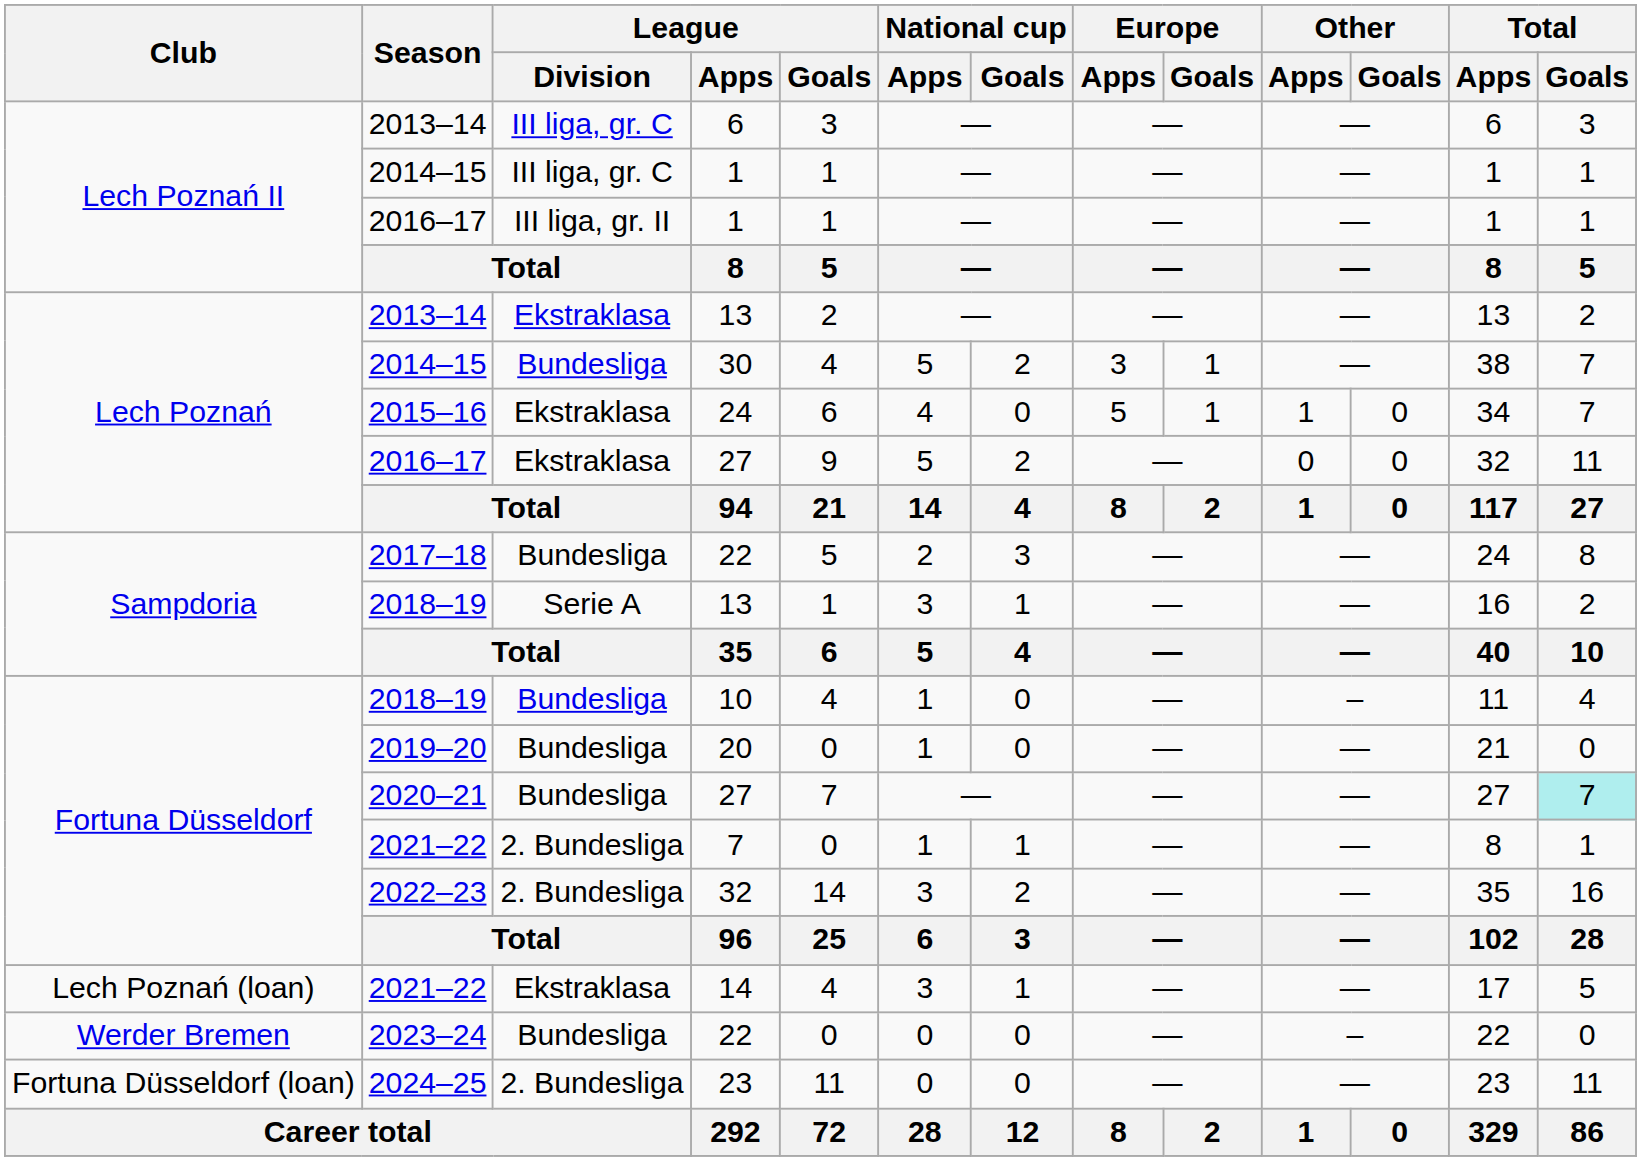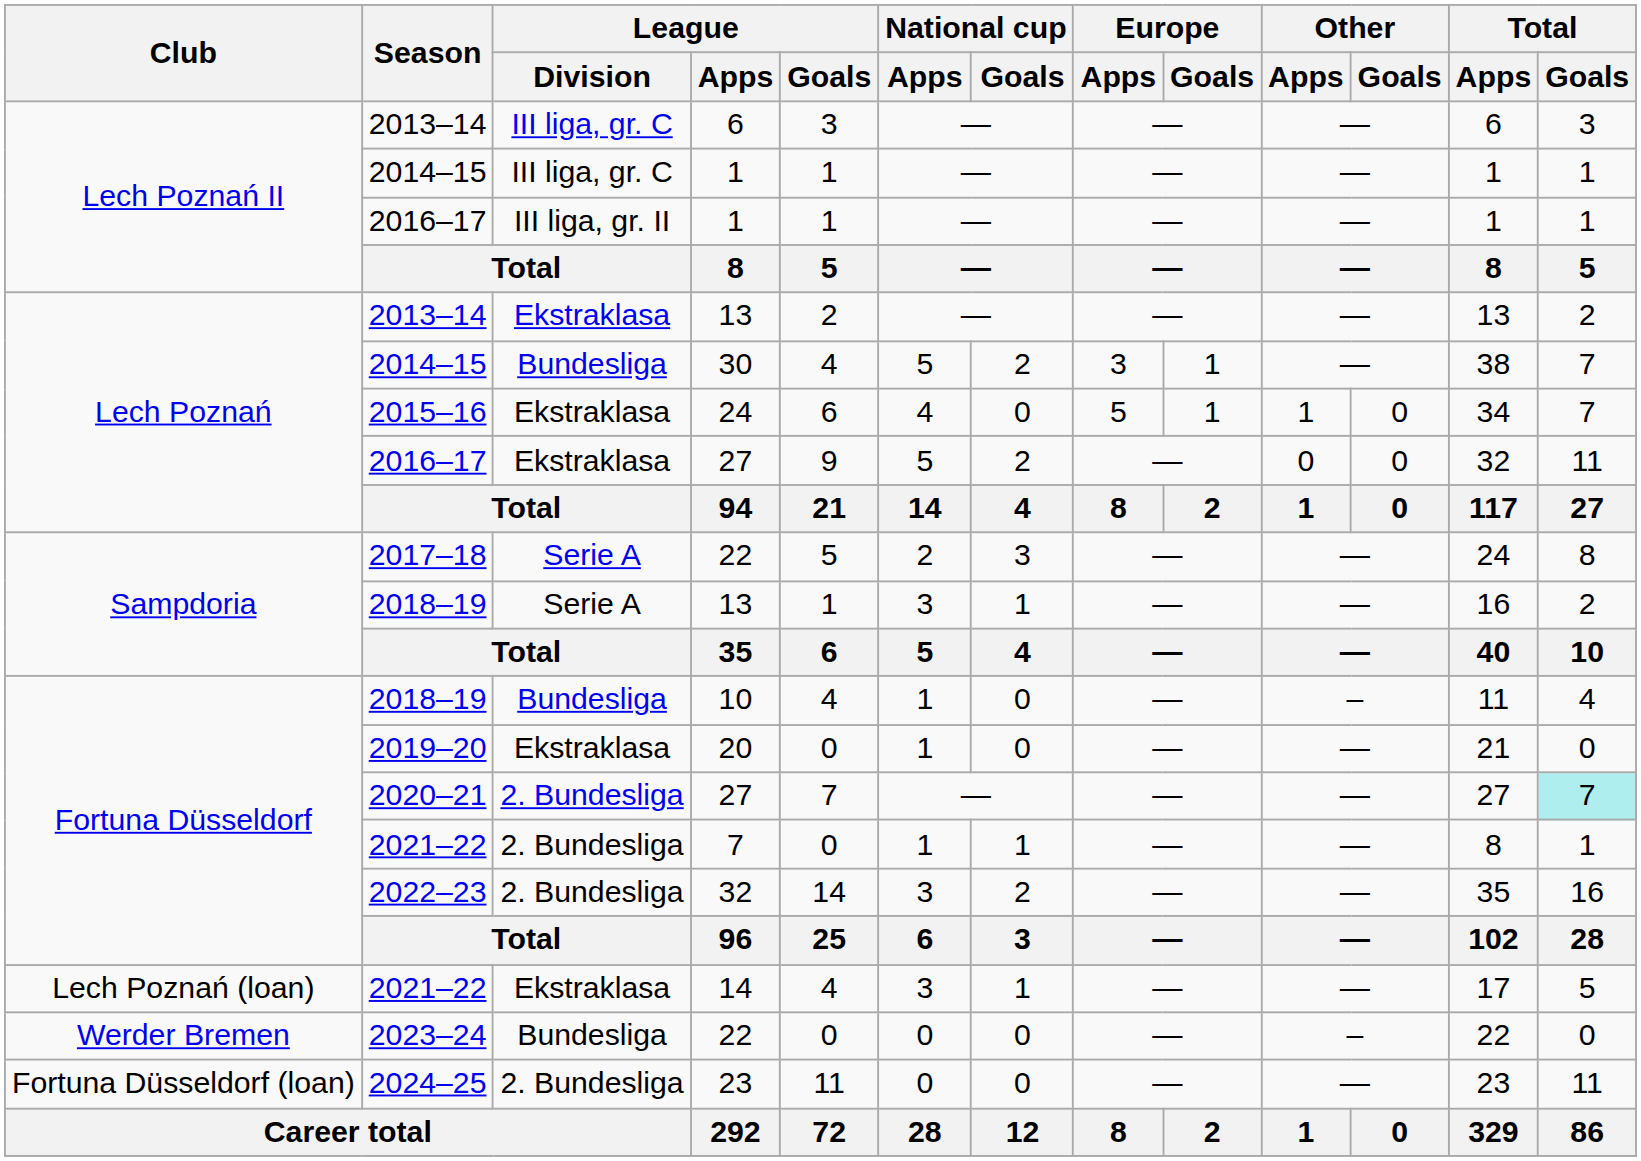2017–18 / 22 | League / Division: Bundesliga -> Serie A
20 | League / Division: Bundesliga -> Ekstraklasa
2020–21 / 27 | League / Division: Bundesliga -> 2. Bundesliga
